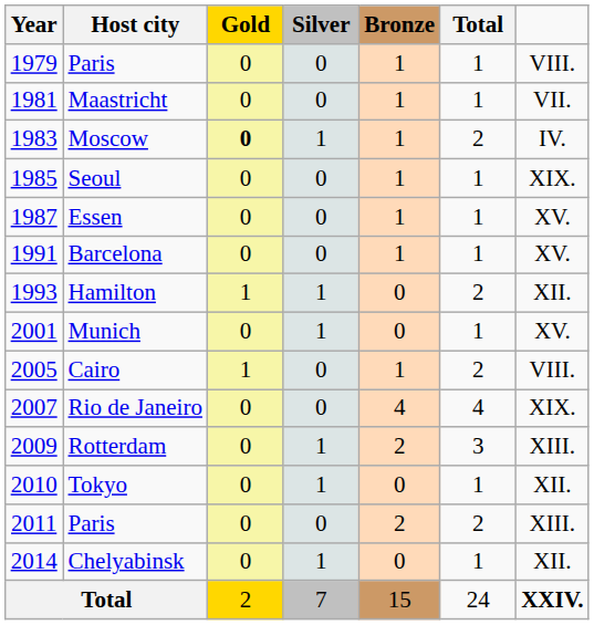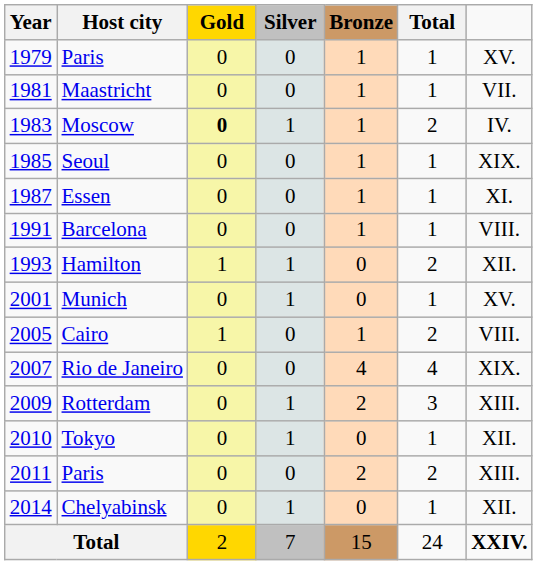1979 / Paris | column 7: VIII. -> XV.
Essen | column 7: XV. -> XI.
Barcelona | column 7: XV. -> VIII.
